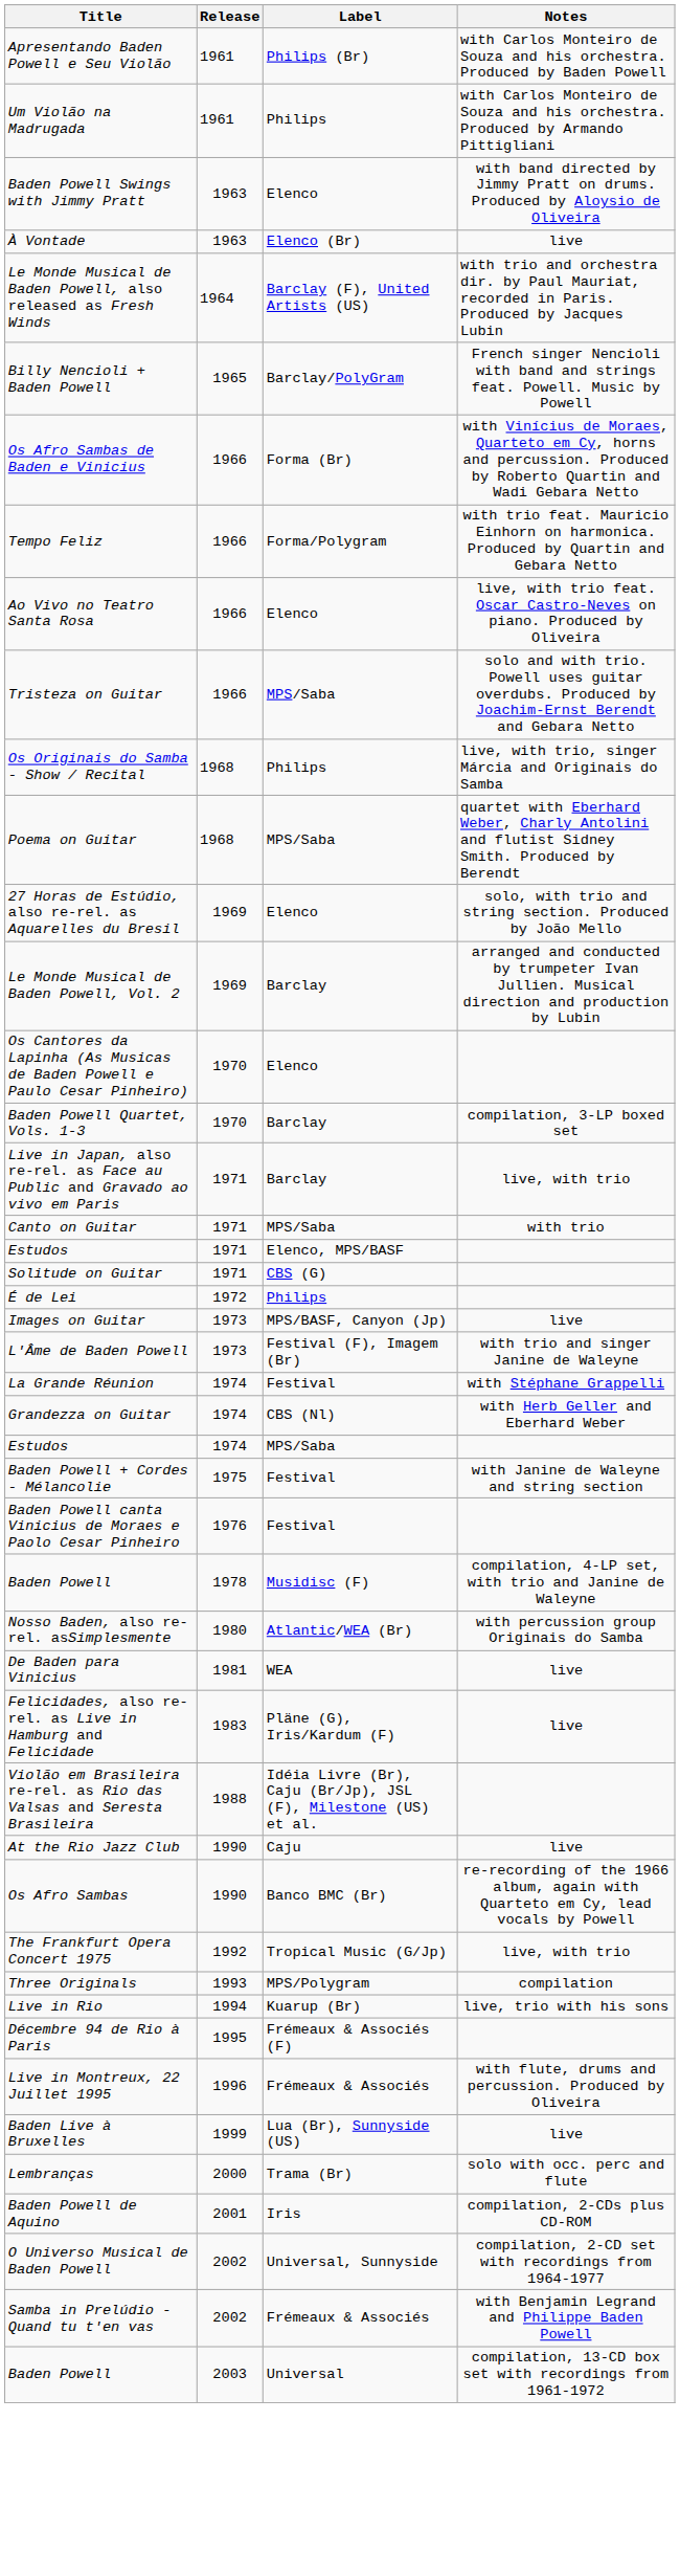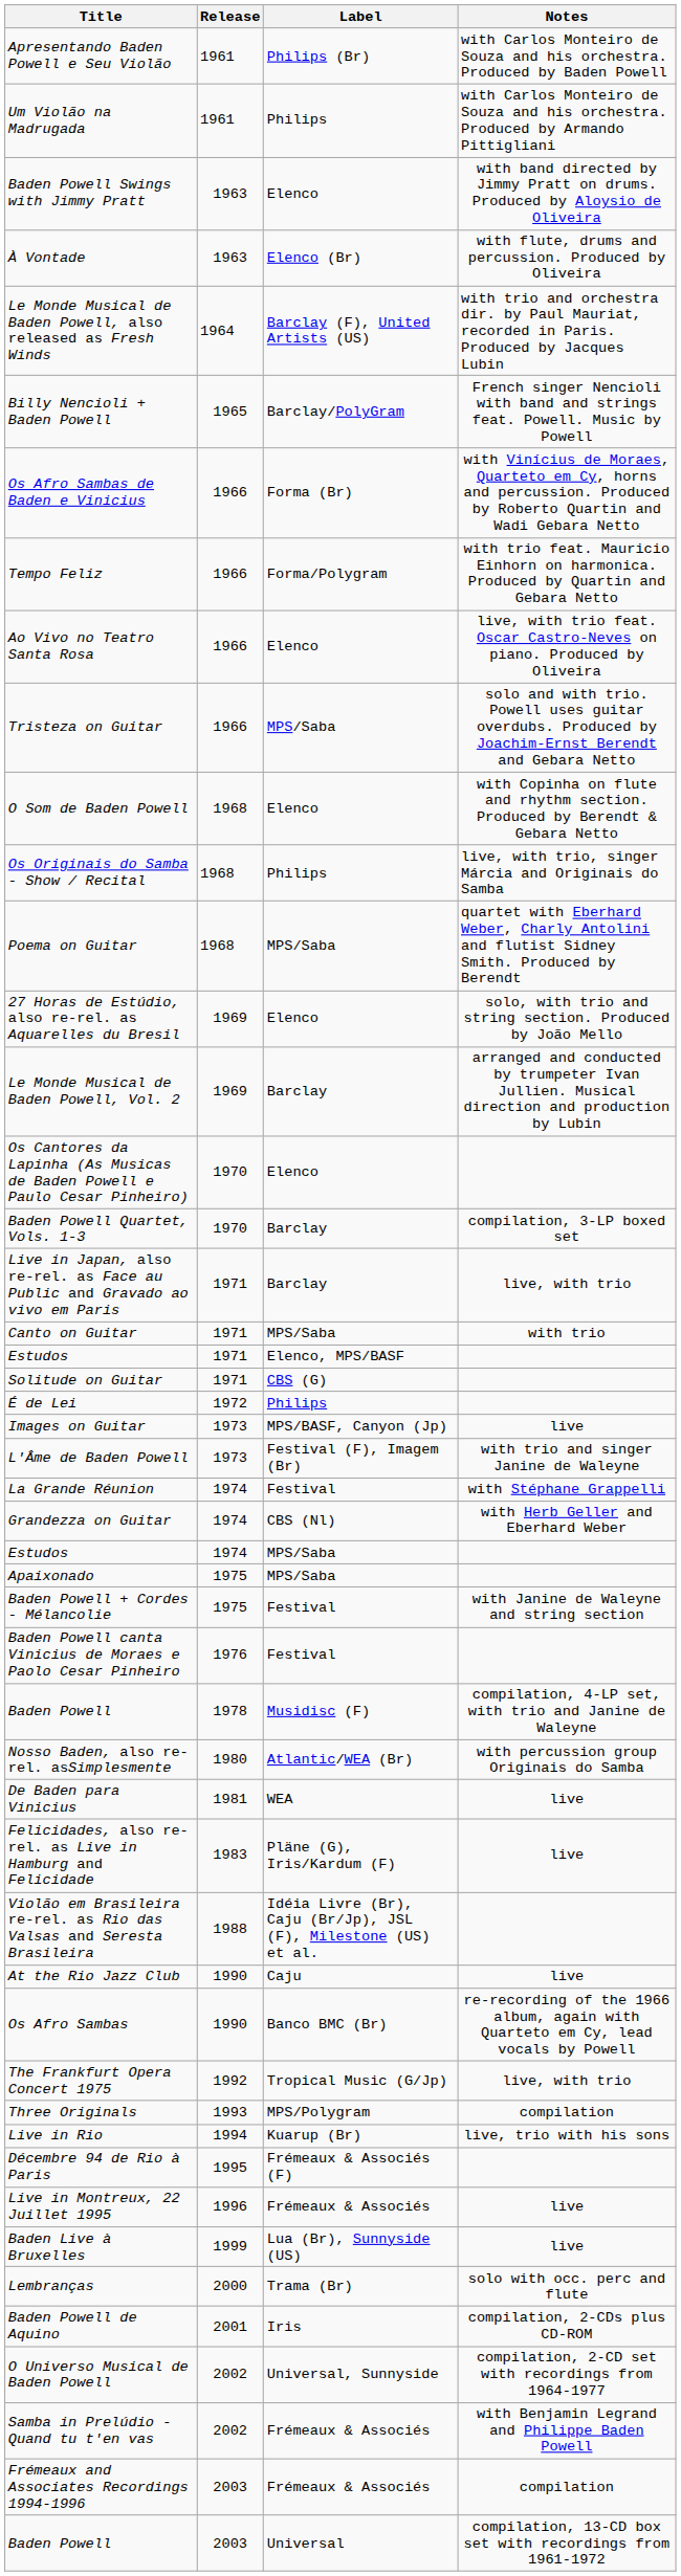À Vontade | Notes: live -> with flute, drums and percussion. Produced by Oliveira
+ row: O Som de Baden Powell | 1968 | Elenco | with Copinha on flute and rhythm section. Produced by Berendt & Gebara Netto
+ row: Apaixonado | 1975 | MPS/Saba
Live in Montreux, 22 Juillet 1995 | Notes: with flute, drums and percussion. Produced by Oliveira -> live
+ row: Frémeaux and Associates Recordings 1994-1996 | 2003 | Frémeaux & Associés | compilation
